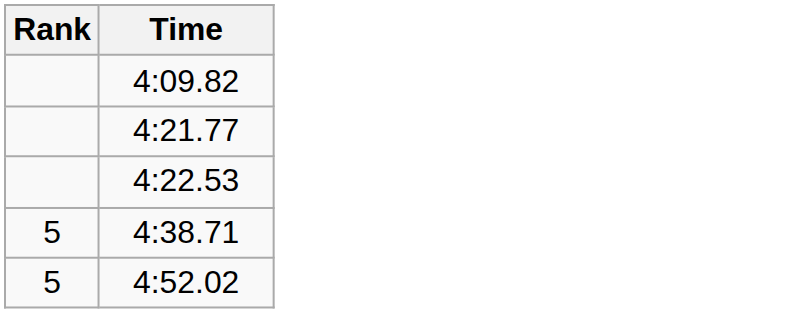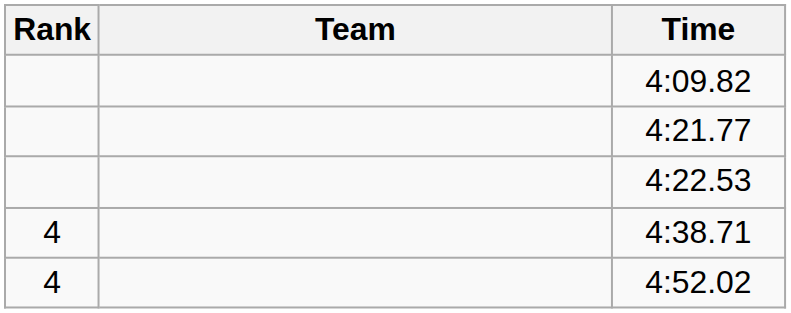+ column: Team
4:38.71 | Rank: 5 -> 4
4:52.02 | Rank: 5 -> 4
